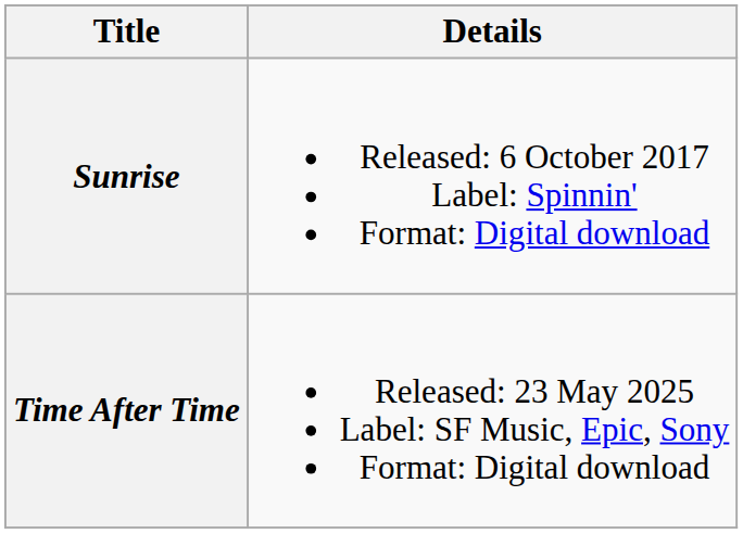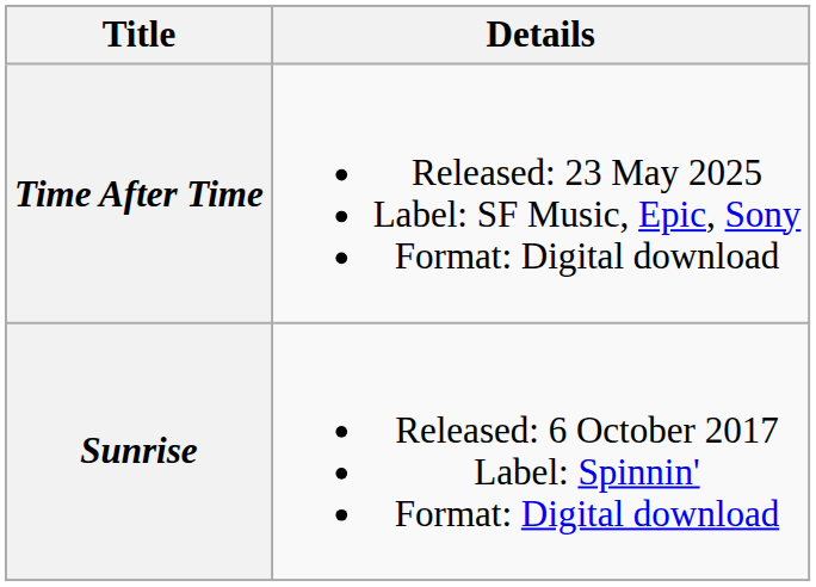rows swapped: Sunrise <-> Time After Time
